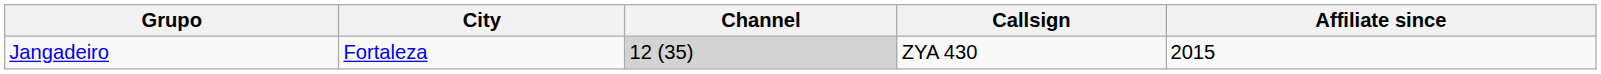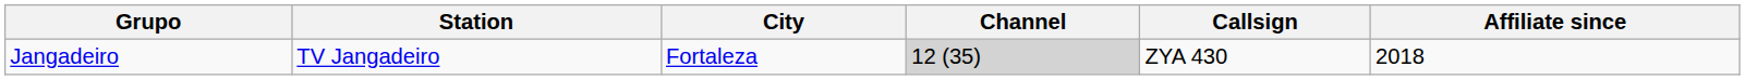+ column: Station | TV Jangadeiro
Jangadeiro | Affiliate since: 2015 -> 2018
